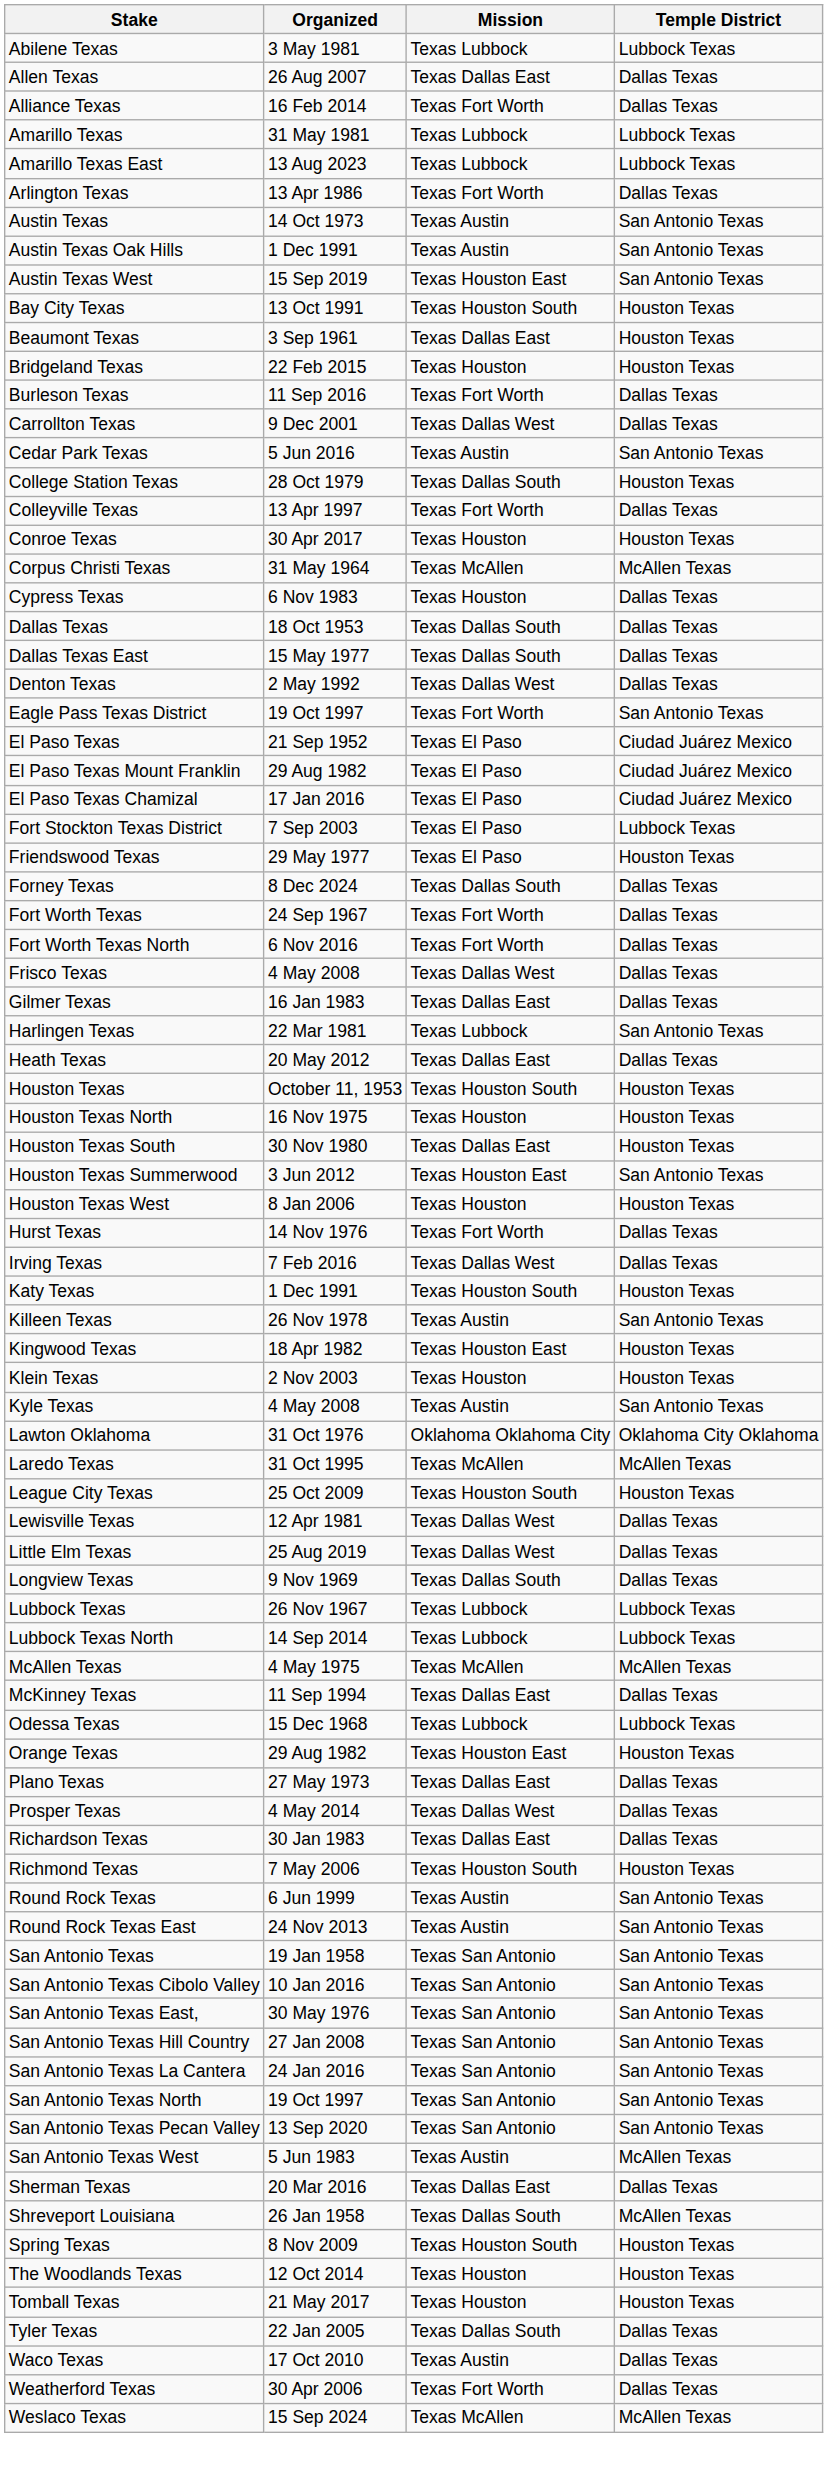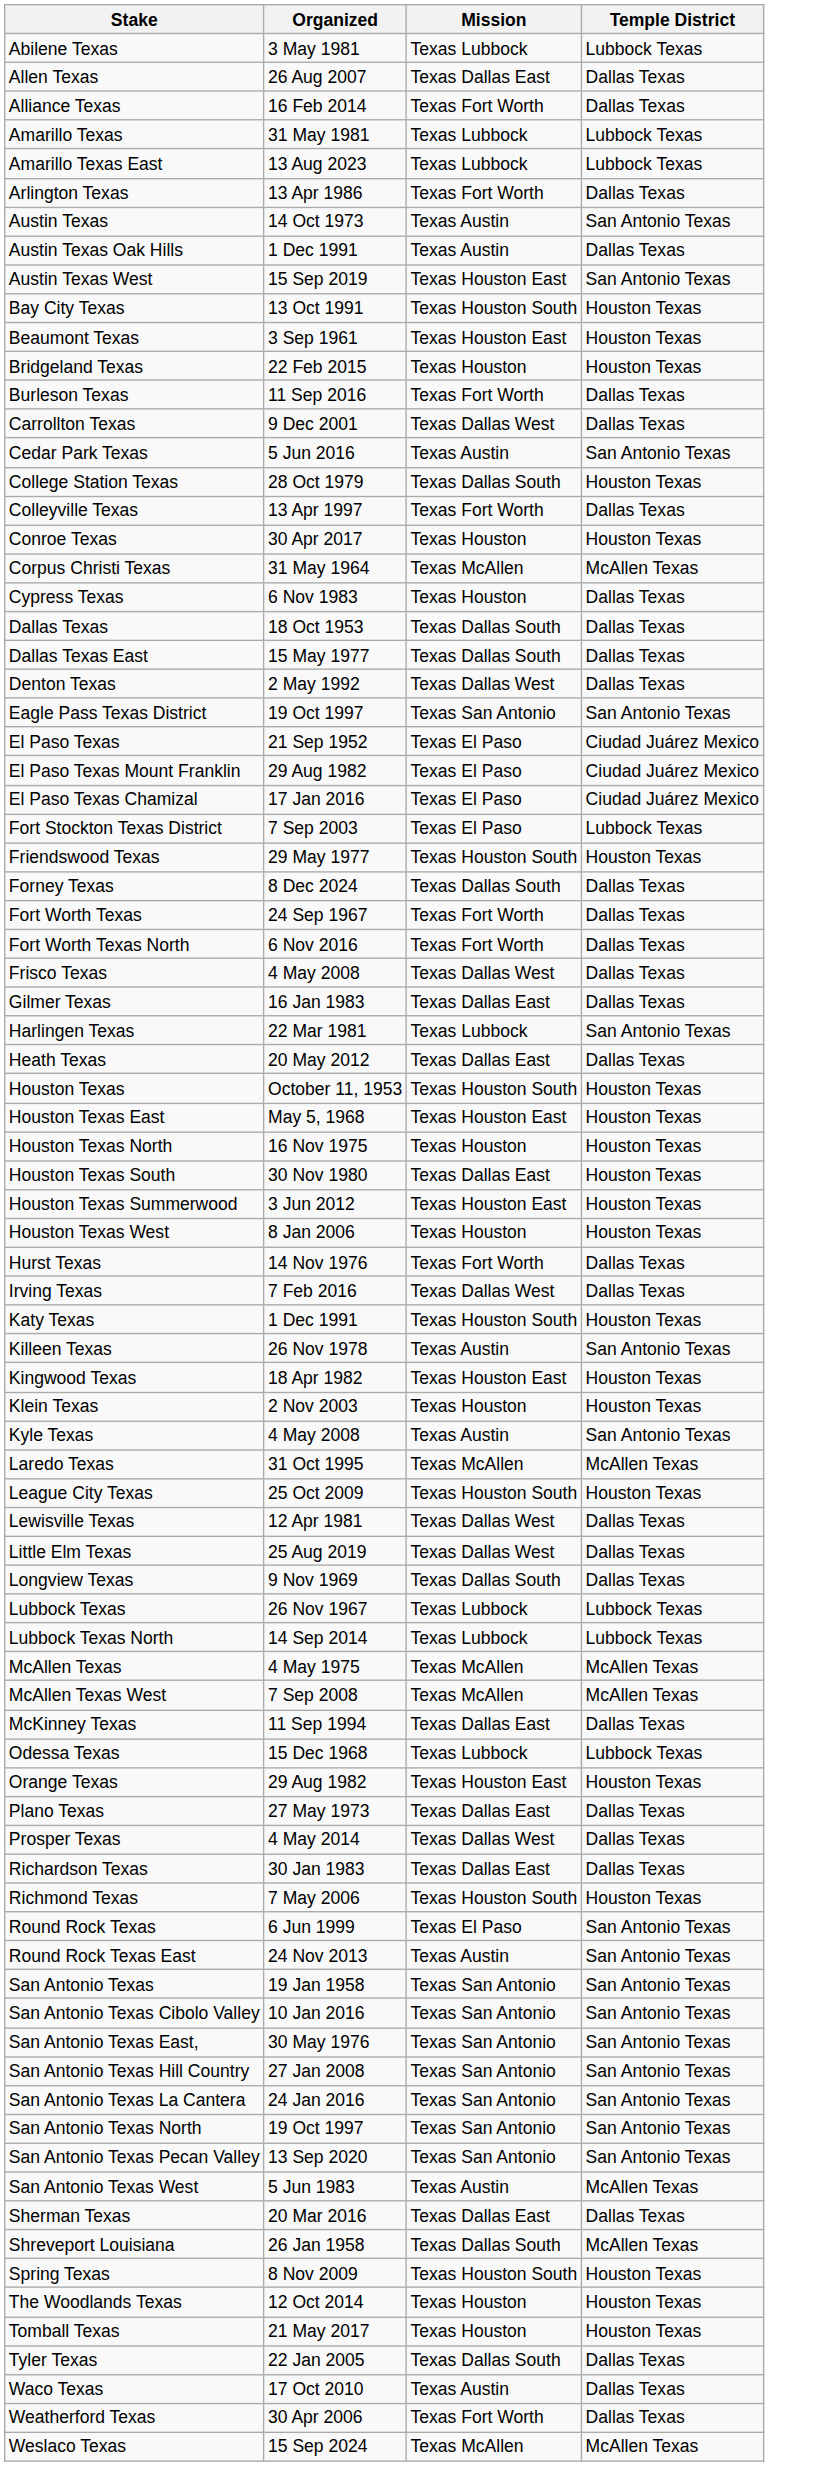Austin Texas Oak Hills | Temple District: San Antonio Texas -> Dallas Texas
Beaumont Texas | Mission: Texas Dallas East -> Texas Houston East
Eagle Pass Texas District | Mission: Texas Fort Worth -> Texas San Antonio
Friendswood Texas | Mission: Texas El Paso -> Texas Houston South
+ row: Houston Texas East | May 5, 1968 | Texas Houston East | Houston Texas
Houston Texas Summerwood | Temple District: San Antonio Texas -> Houston Texas
- row: Lawton Oklahoma | 31 Oct 1976 | Oklahoma Oklahoma City | Oklahoma City Oklahoma
+ row: McAllen Texas West | 7 Sep 2008 | Texas McAllen | McAllen Texas
Round Rock Texas | Mission: Texas Austin -> Texas El Paso
